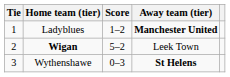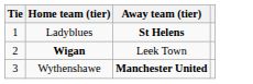- column: Score | 1–2 | 5–2 | 0–3
Ladyblues | Away team (tier): Manchester United -> St Helens
Wythenshawe | Away team (tier): St Helens -> Manchester United
